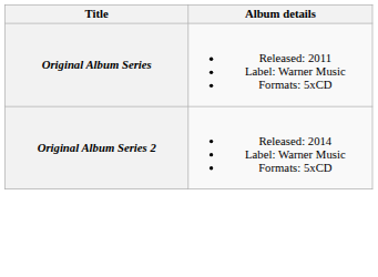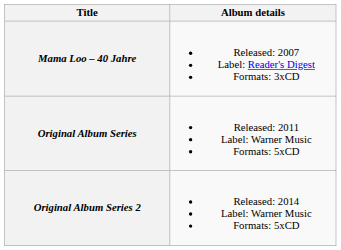+ row: Mama Loo – 40 Jahre | Released: 2007 Label: Reader's Digest Formats: 3xCD
